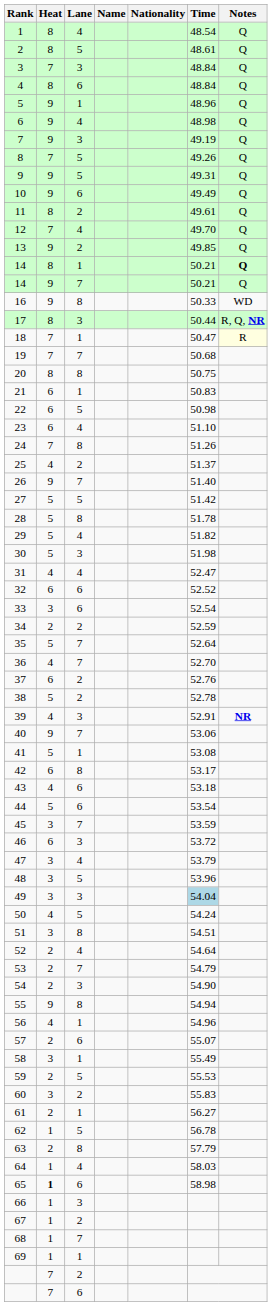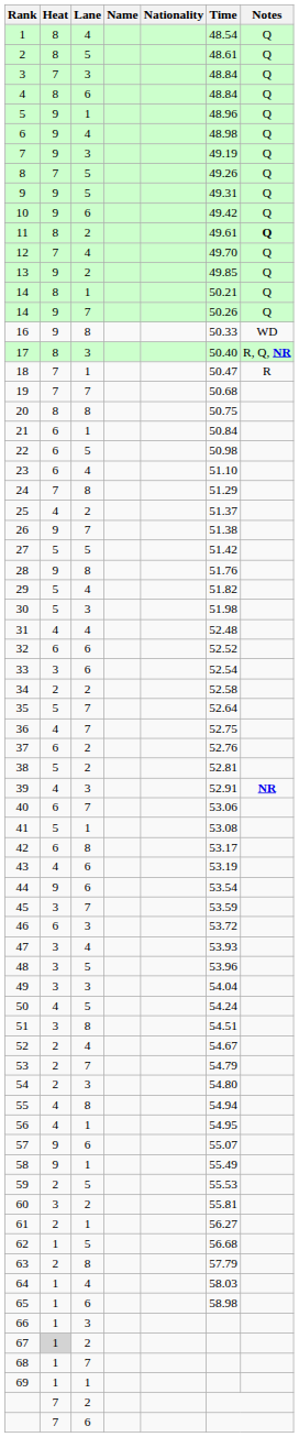10 | Time: 49.49 -> 49.42
11 | Notes: normal -> bold
14 / 1 | Notes: bold -> normal
14 / 7 | Time: 50.21 -> 50.26
17 | Time: 50.44 -> 50.40
18 | Notes: lightyellow background -> no background
21 | Time: 50.83 -> 50.84
24 | Time: 51.26 -> 51.29
26 | Time: 51.40 -> 51.38
28 | Heat: 5 -> 9
28 | Time: 51.78 -> 51.76
31 | Time: 52.47 -> 52.48
34 | Time: 52.59 -> 52.58
36 | Time: 52.70 -> 52.75
38 | Time: 52.78 -> 52.81
40 | Heat: 9 -> 6
43 | Time: 53.18 -> 53.19
44 | Heat: 5 -> 9
47 | Time: 53.79 -> 53.93
49 | Time: lightblue background -> no background
52 | Time: 54.64 -> 54.67
54 | Time: 54.90 -> 54.80
55 | Heat: 9 -> 4
56 | Time: 54.96 -> 54.95
57 | Heat: 2 -> 9
58 | Heat: 3 -> 9
60 | Time: 55.83 -> 55.81
62 | Time: 56.78 -> 56.68
65 | Heat: bold -> normal
67 | Heat: no background -> lightgrey background
